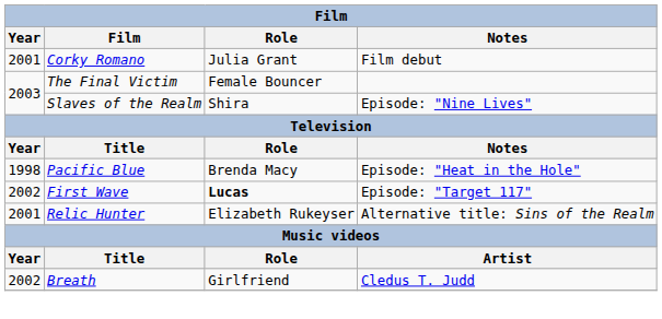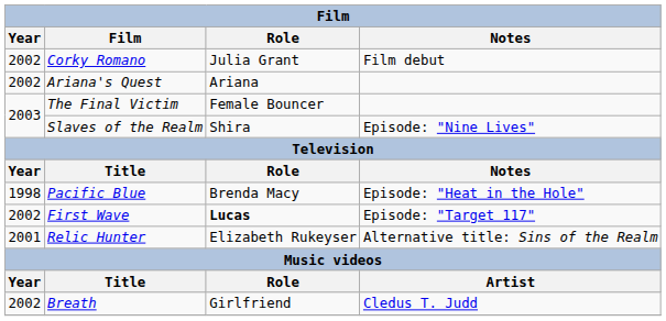Corky Romano | Year: 2001 -> 2002
+ row: 2002 | Ariana's Quest | Ariana
